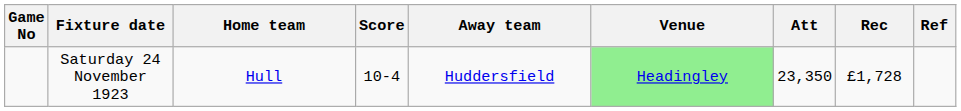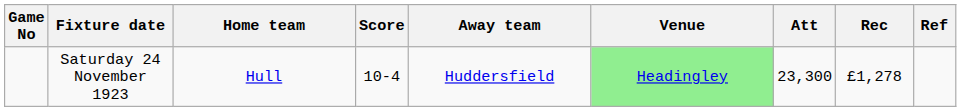Saturday 24 November 1923 | Att: 23,350 -> 23,300
Saturday 24 November 1923 | Rec: £1,728 -> £1,278
